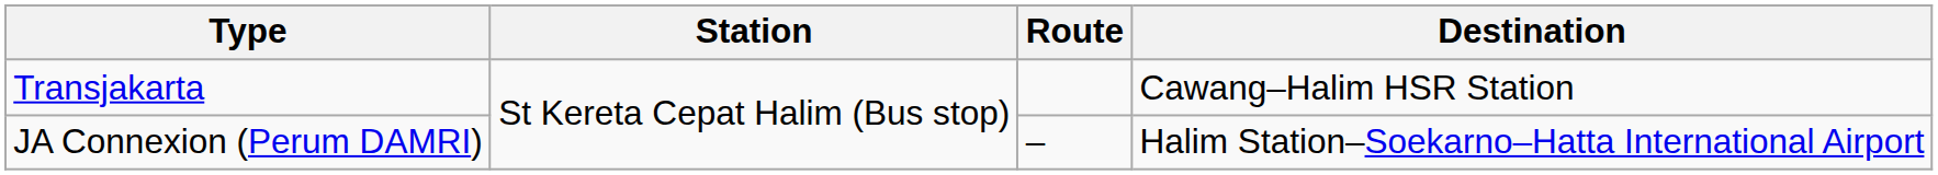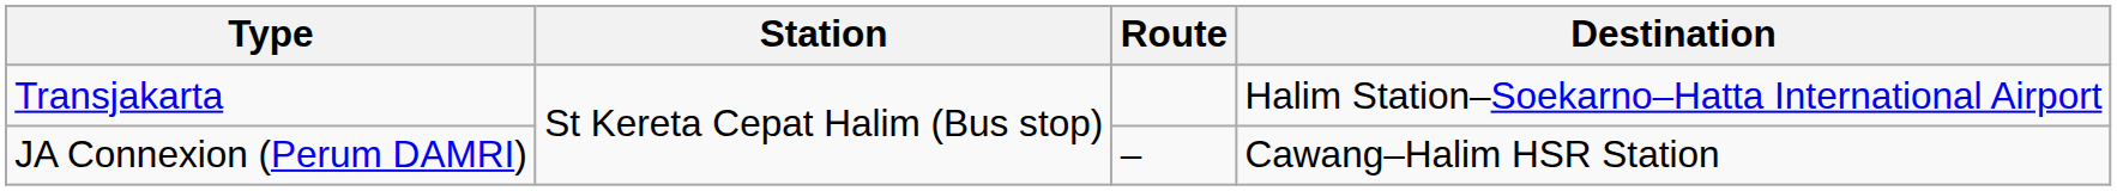Transjakarta | Destination: Cawang–Halim HSR Station -> Halim Station–Soekarno–Hatta International Airport
JA Connexion (Perum DAMRI) | Destination: Halim Station–Soekarno–Hatta International Airport -> Cawang–Halim HSR Station
